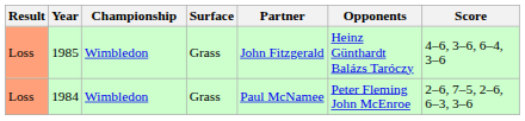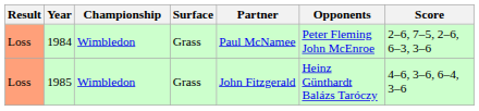rows swapped: 1984 <-> 1985
